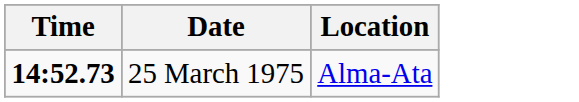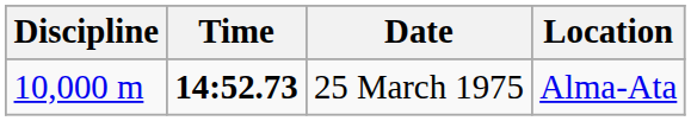+ column: Discipline | 10,000 m
